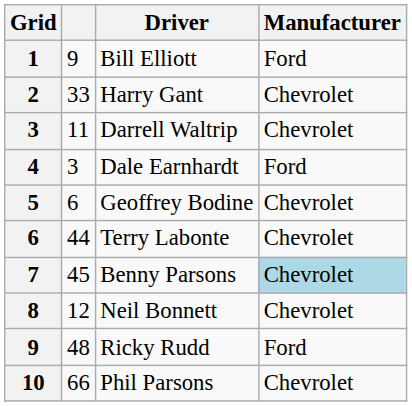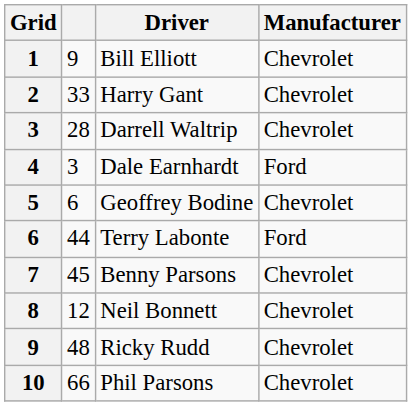Bill Elliott | Manufacturer: Ford -> Chevrolet
Darrell Waltrip | column 2: 11 -> 28
Terry Labonte | Manufacturer: Chevrolet -> Ford
Benny Parsons | Manufacturer: lightblue background -> no background
Ricky Rudd | Manufacturer: Ford -> Chevrolet
